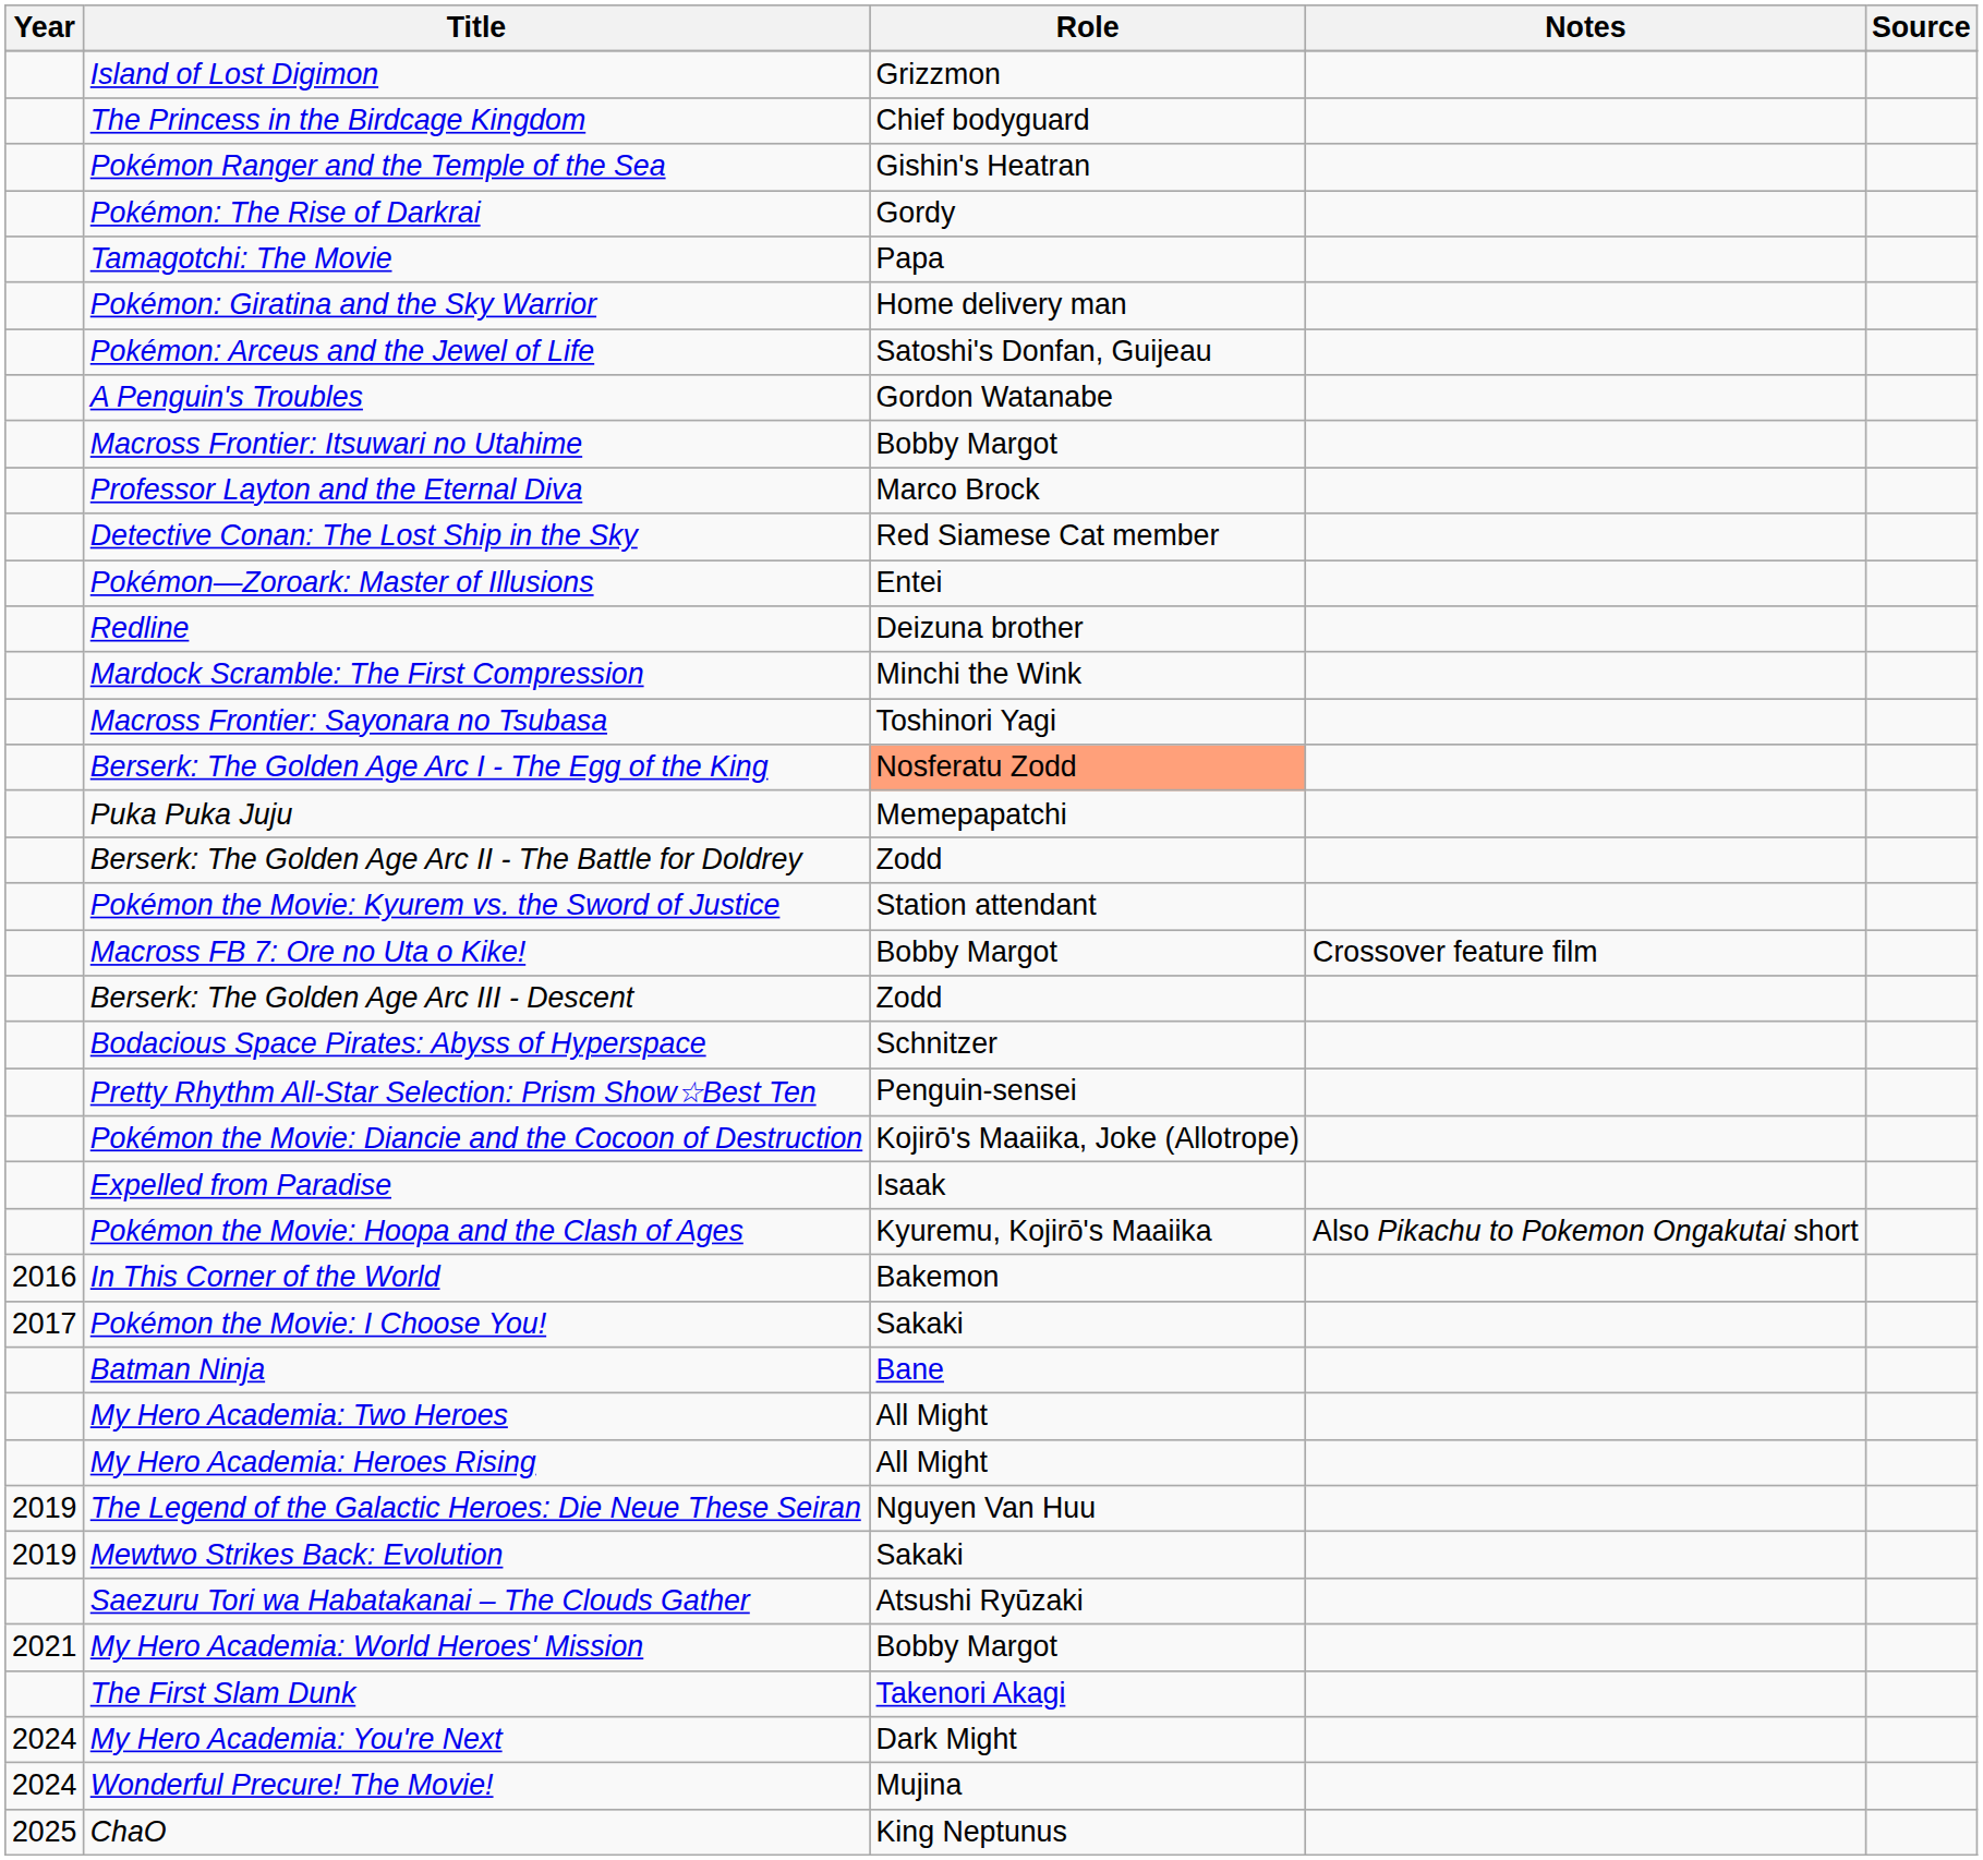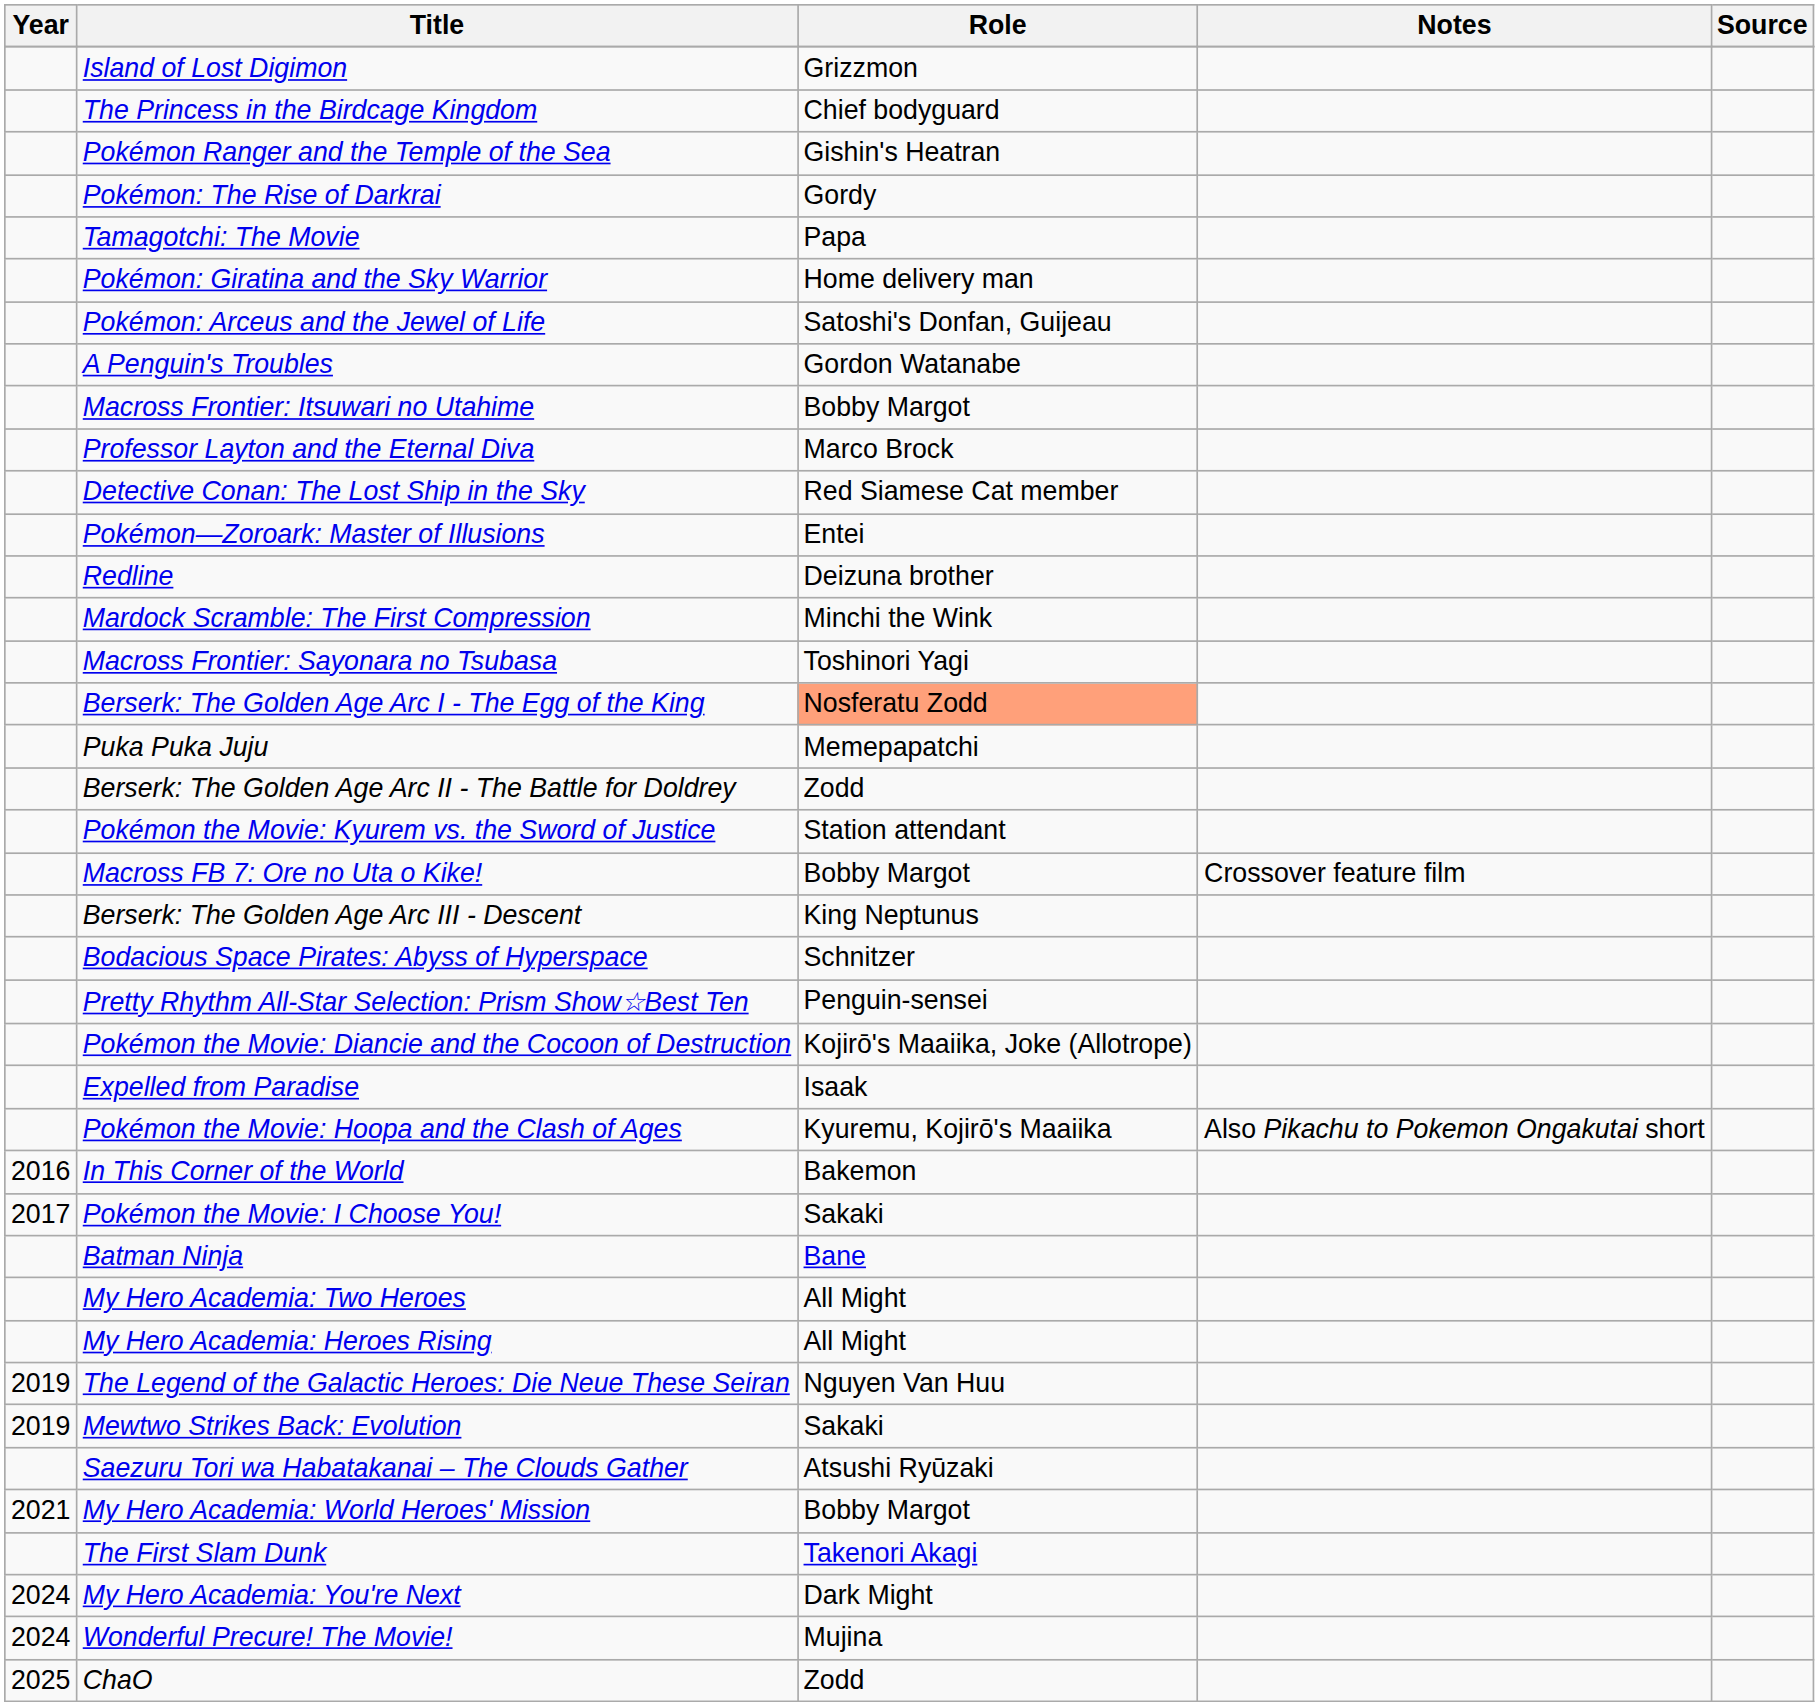Berserk: The Golden Age Arc III - Descent | Role: Zodd -> King Neptunus
ChaO | Role: King Neptunus -> Zodd
